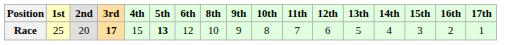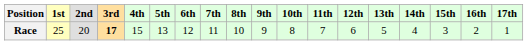+ column: 7th | 11
Race | 5th: bold -> normal
